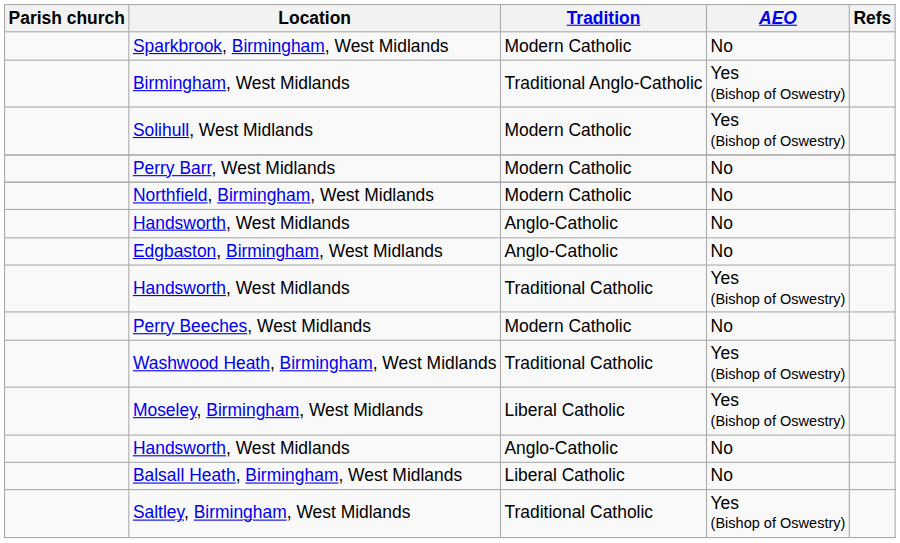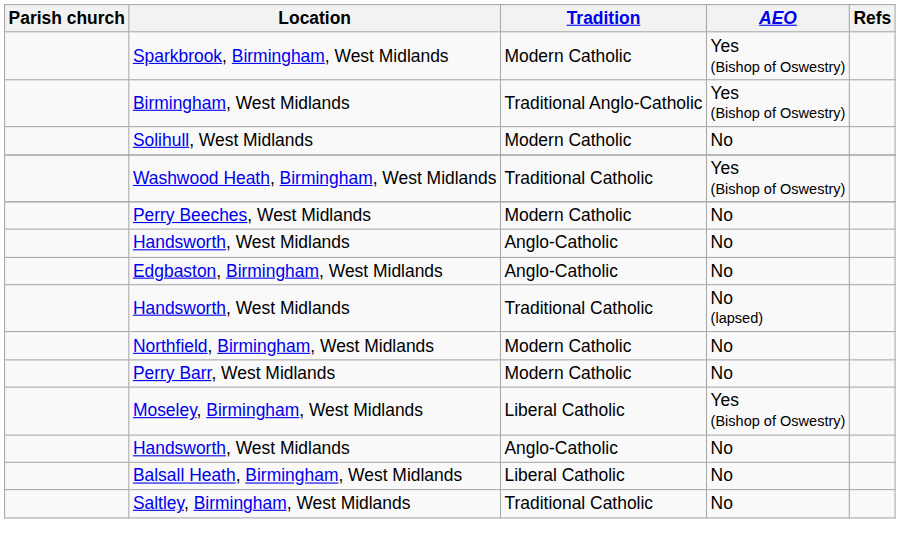Sparkbrook, Birmingham, West Midlands | AEO: No -> Yes (Bishop of Oswestry)
Solihull, West Midlands | AEO: Yes (Bishop of Oswestry) -> No
rows swapped: Perry Barr, West Midlands <-> Washwood Heath, Birmingham, West Midlands
rows swapped: Perry Beeches, West Midlands <-> Northfield, Birmingham, West Midlands
Handsworth, West Midlands / Traditional Catholic | AEO: Yes (Bishop of Oswestry) -> No (lapsed)
Saltley, Birmingham, West Midlands | AEO: Yes (Bishop of Oswestry) -> No
